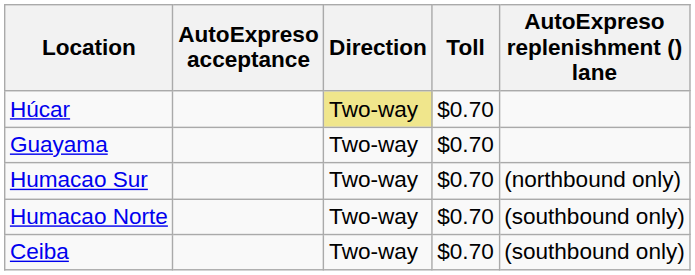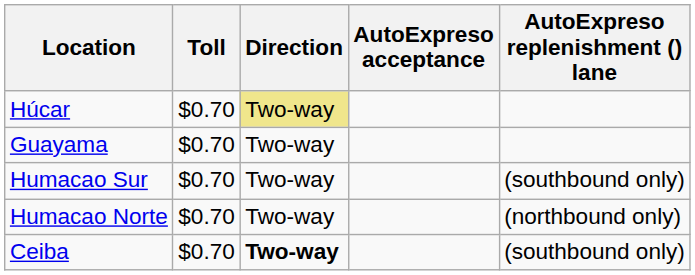columns swapped: Toll <-> AutoExpreso acceptance
Humacao Sur | AutoExpreso replenishment () lane: (northbound only) -> (southbound only)
Humacao Norte | AutoExpreso replenishment () lane: (southbound only) -> (northbound only)
Ceiba | Direction: normal -> bold
